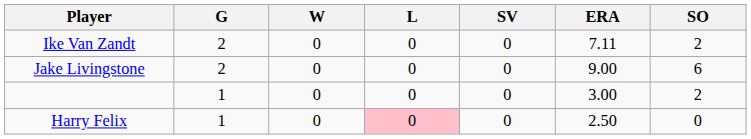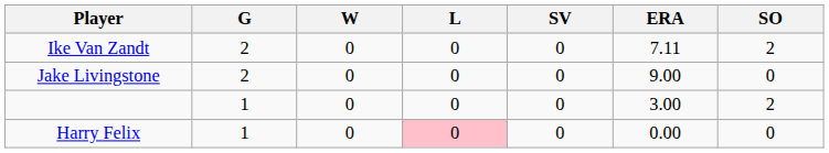Jake Livingstone | SO: 6 -> 0
Harry Felix | ERA: 2.50 -> 0.00
